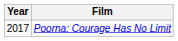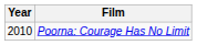Poorna: Courage Has No Limit | Year: 2017 -> 2010
